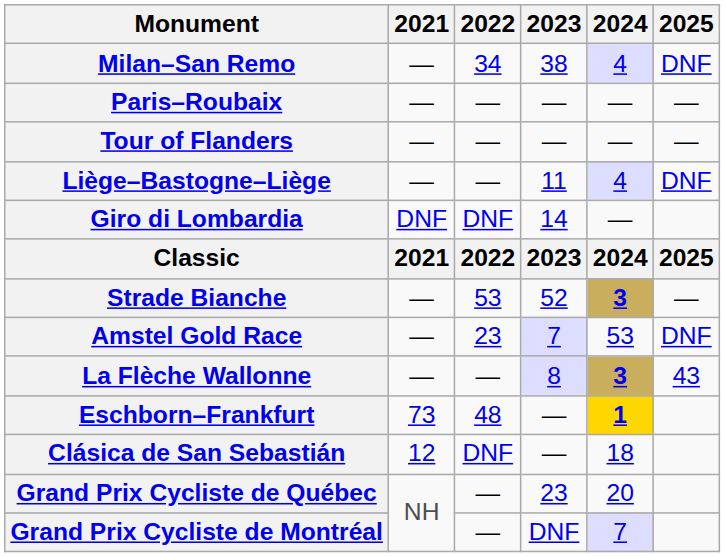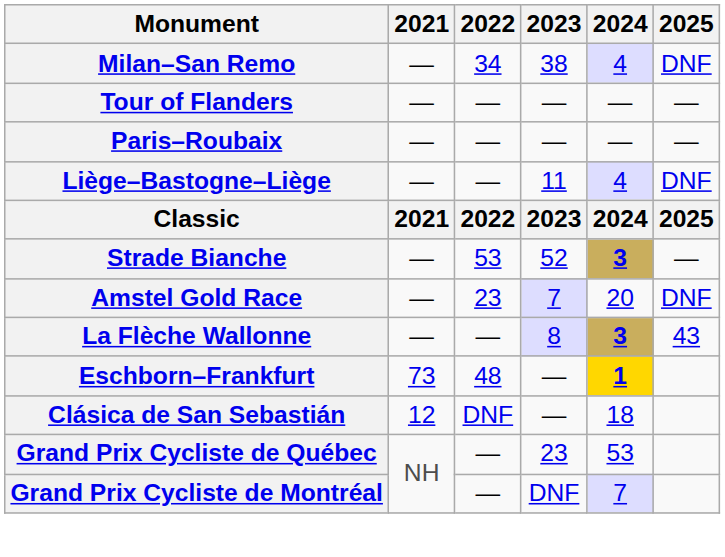rows swapped: Tour of Flanders <-> Paris–Roubaix
- row: Giro di Lombardia | DNF | DNF | 14 | —
Amstel Gold Race | 2024: 53 -> 20
Grand Prix Cycliste de Québec | 2024: 20 -> 53
